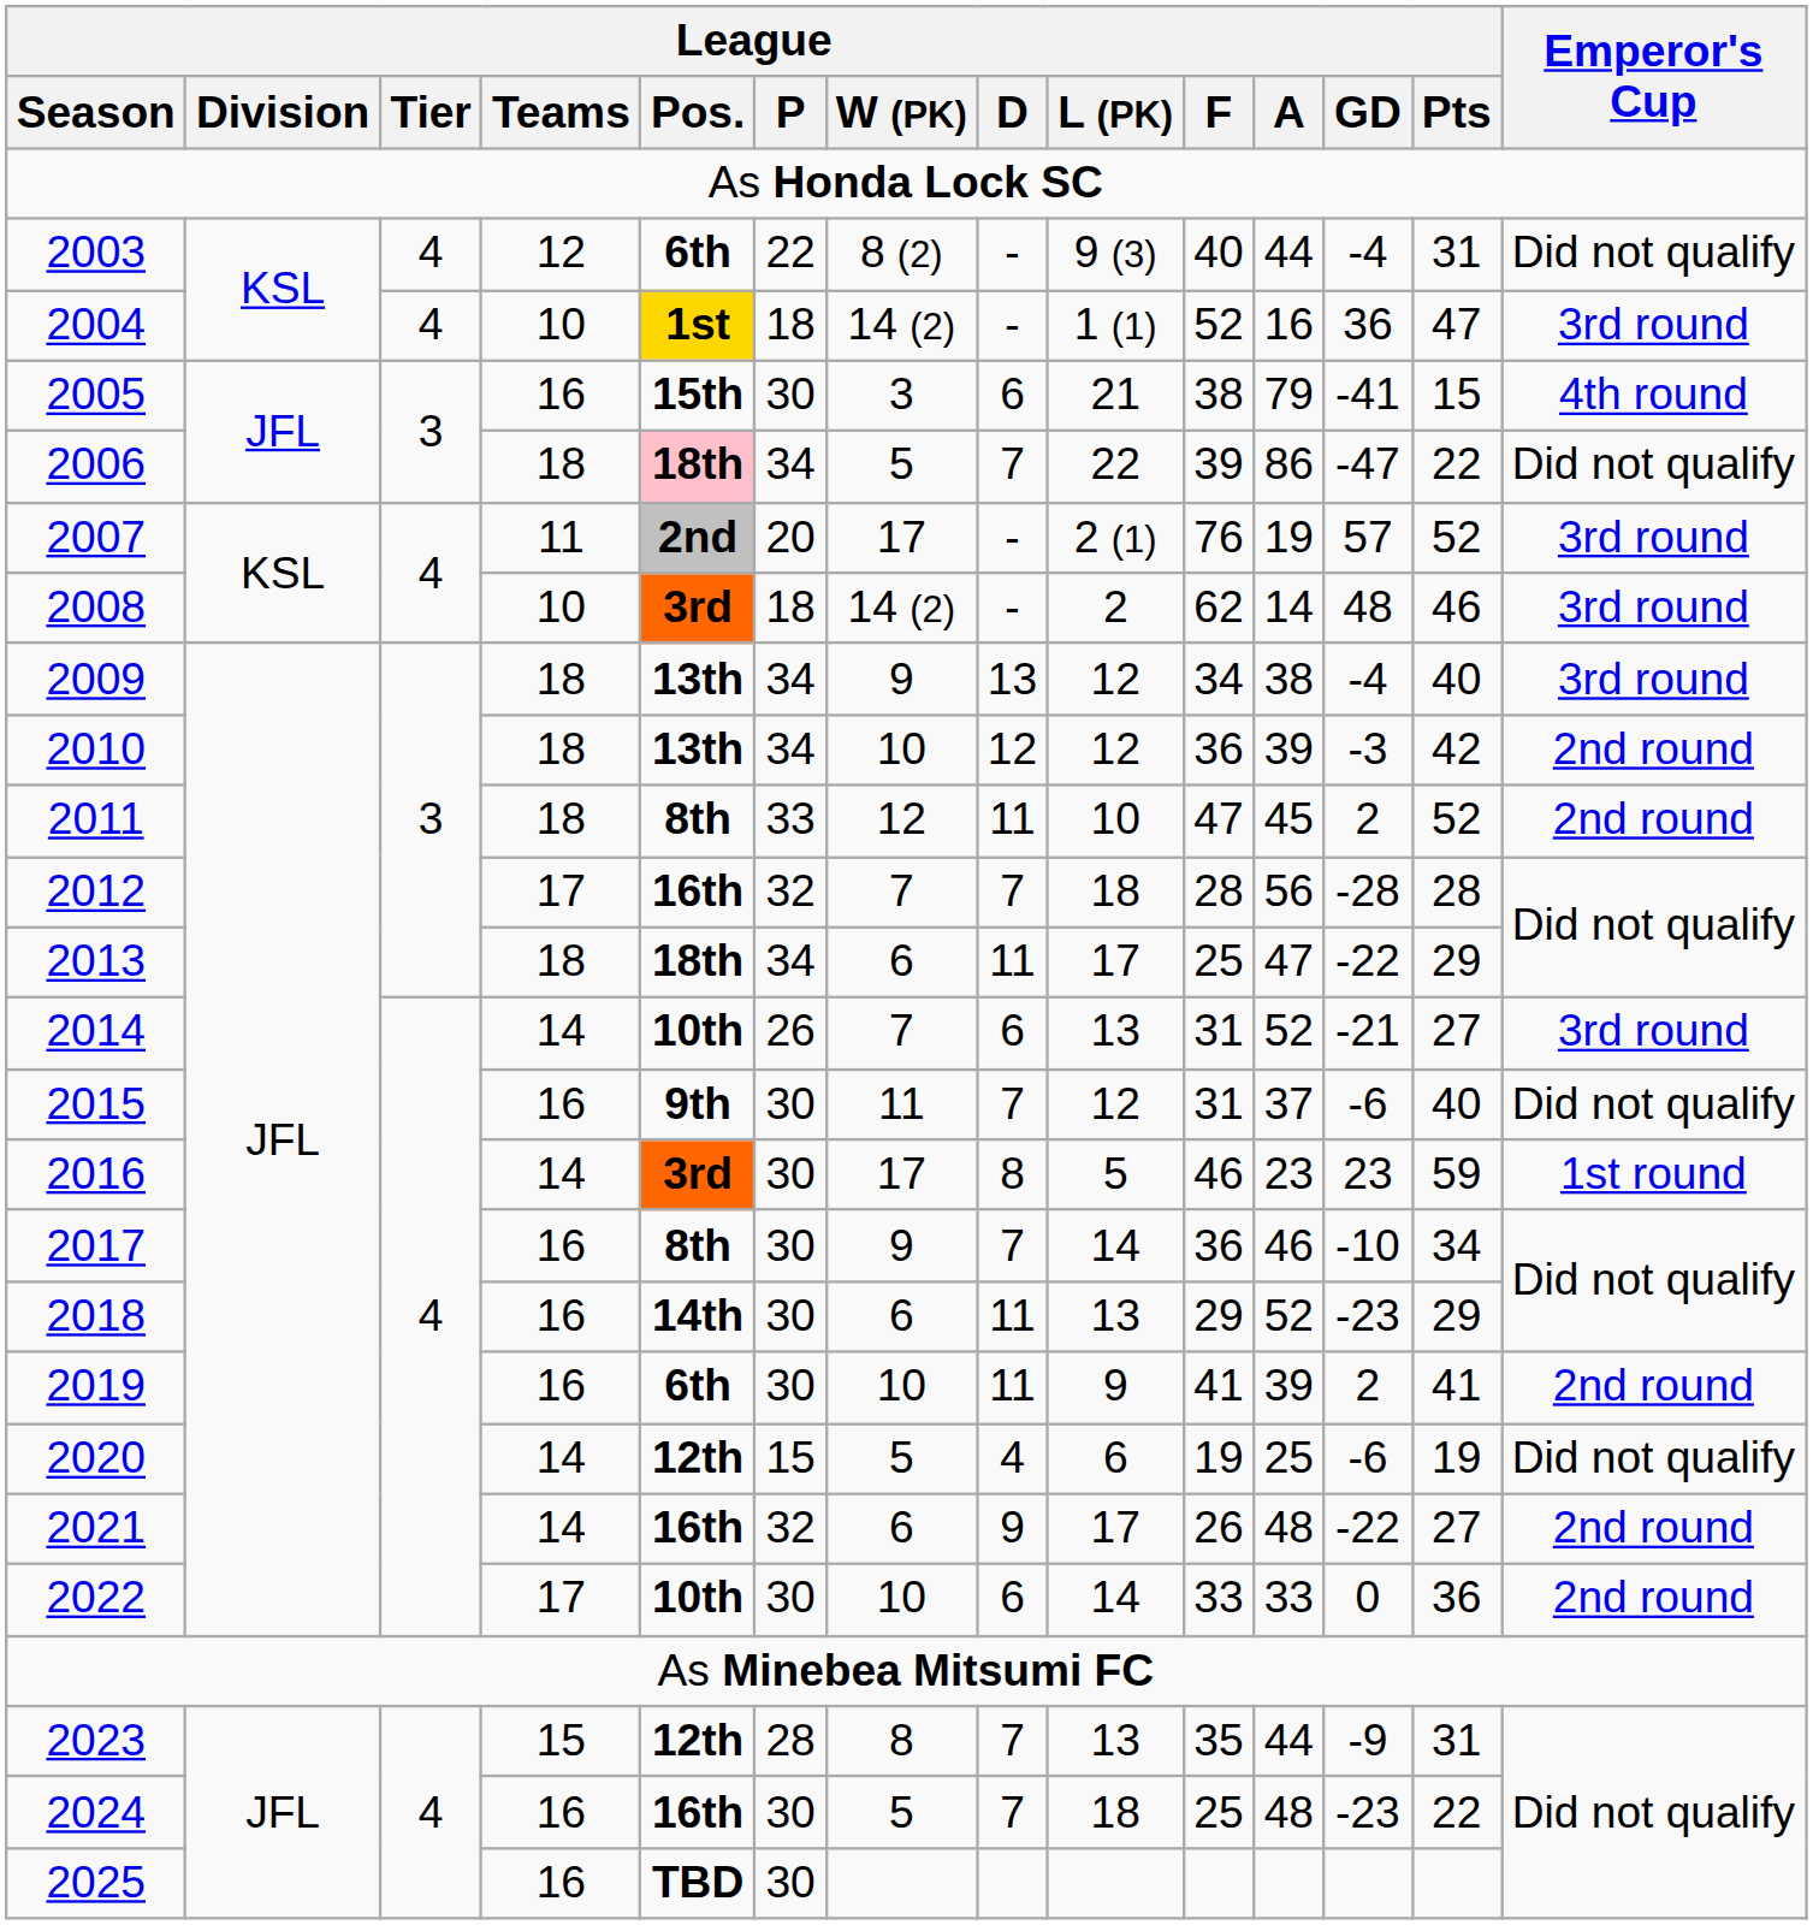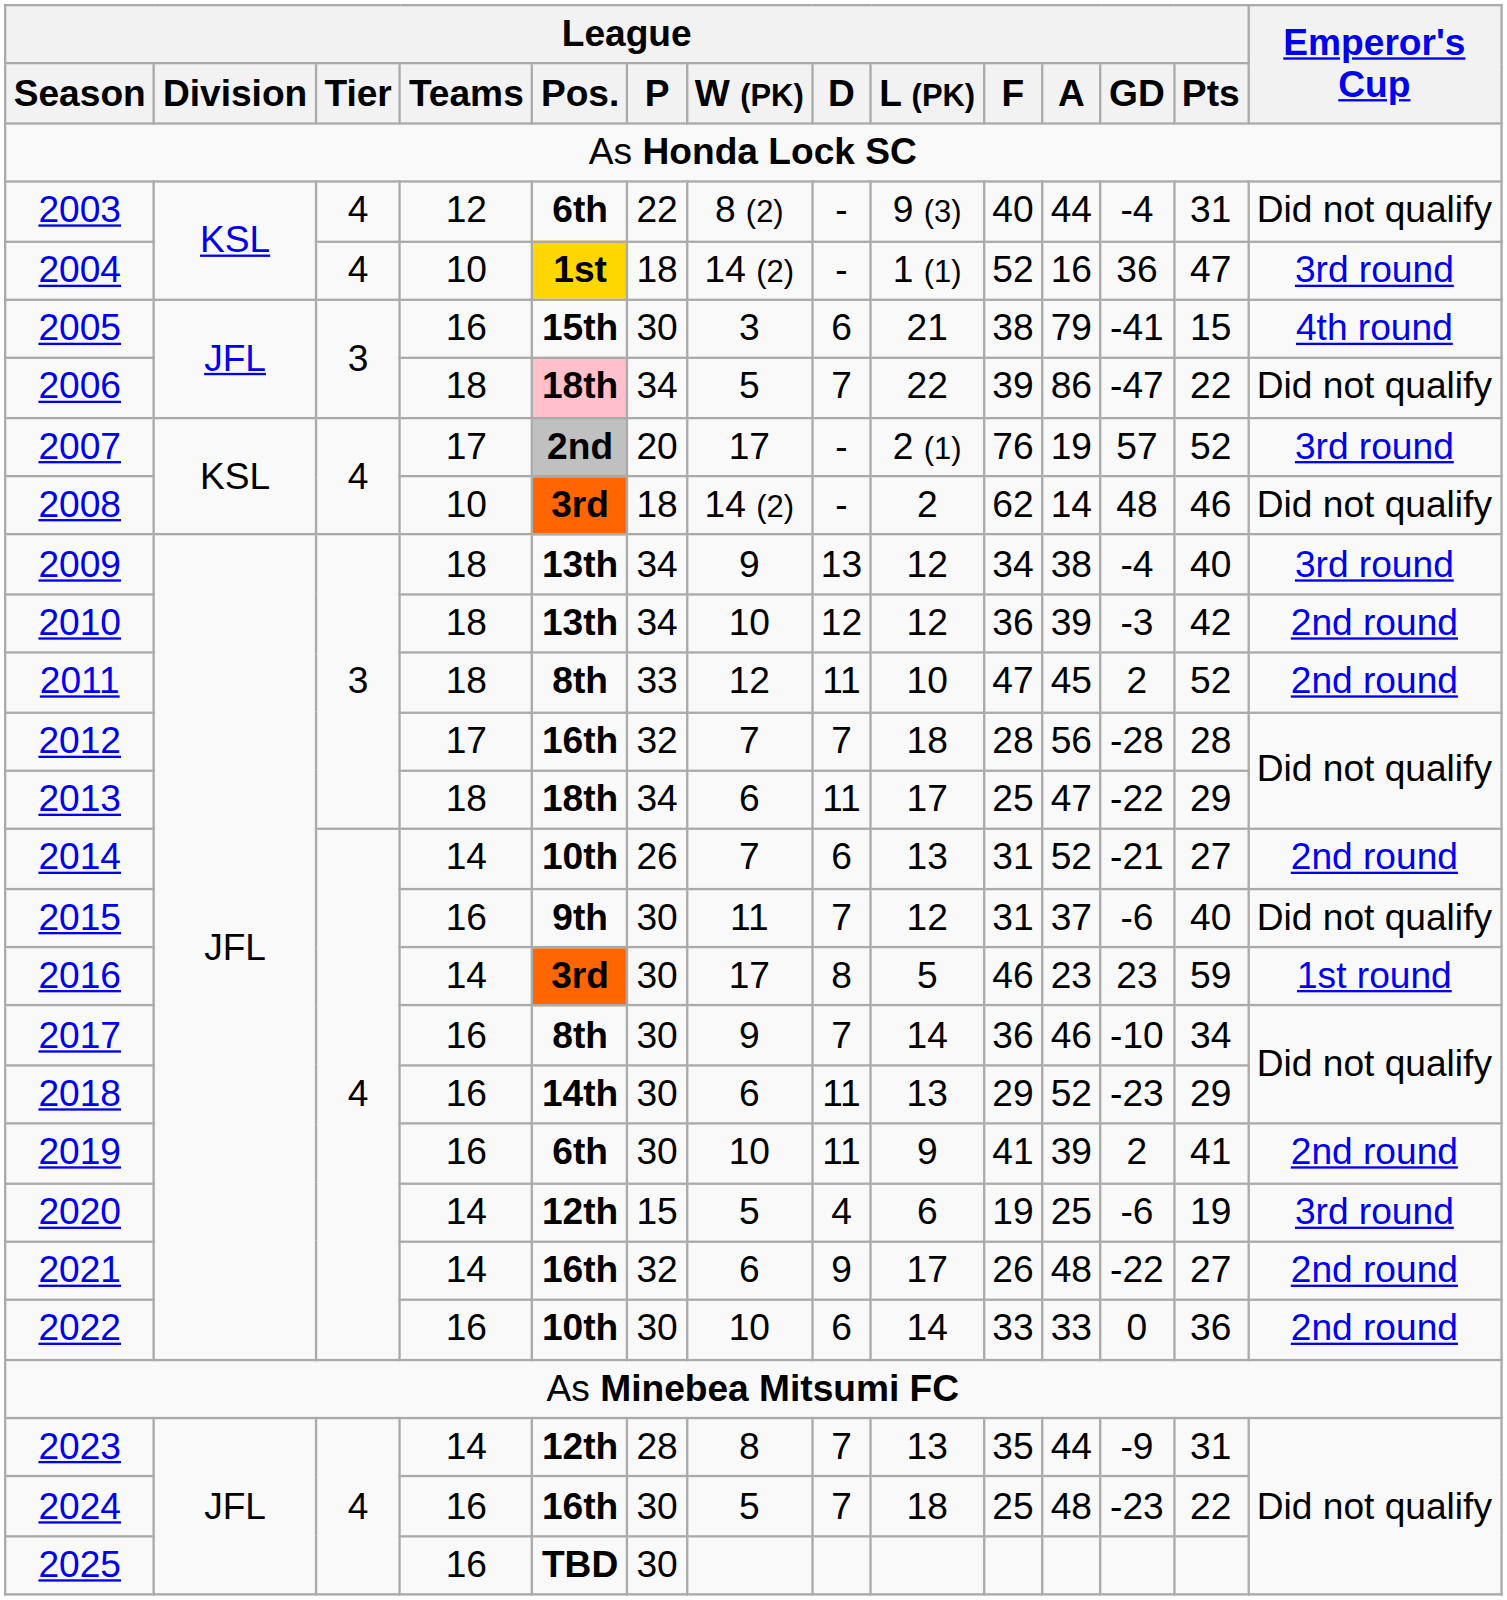2007 | League / Teams: 11 -> 17
2008 | Emperor's Cup: 3rd round -> Did not qualify
2014 | Emperor's Cup: 3rd round -> 2nd round
2020 | Emperor's Cup: Did not qualify -> 3rd round
2022 | League / Teams: 17 -> 16
2023 | League / Teams: 15 -> 14
